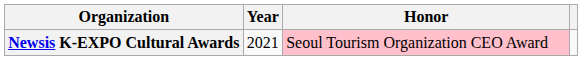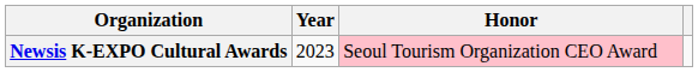Newsis K-EXPO Cultural Awards | Year: 2021 -> 2023
